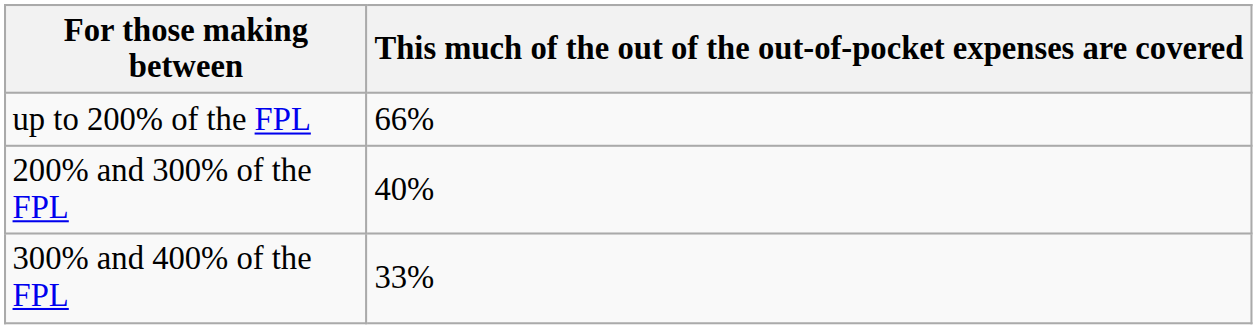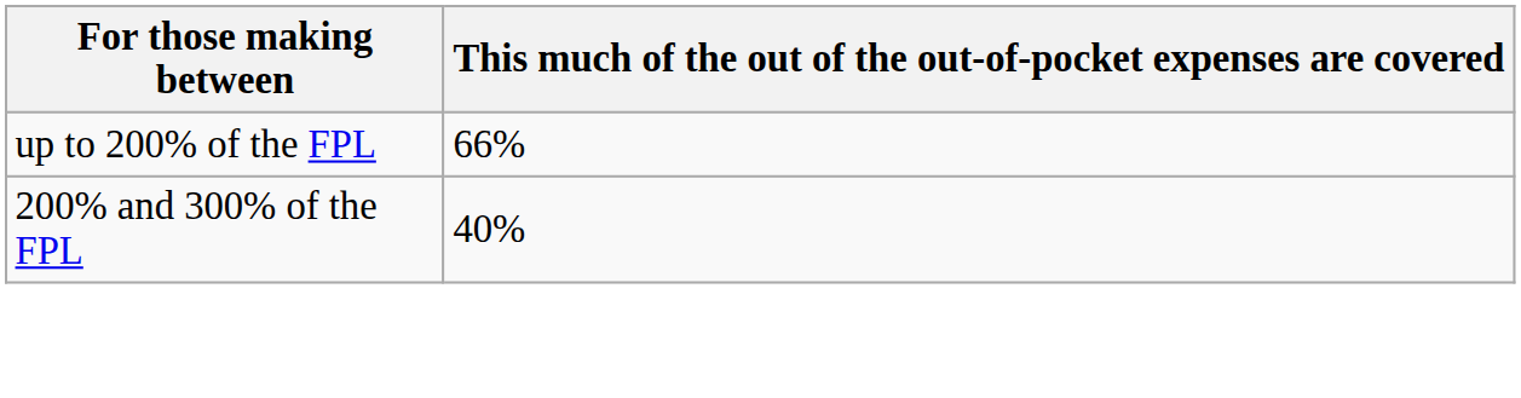- row: 300% and 400% of the FPL | 33%
